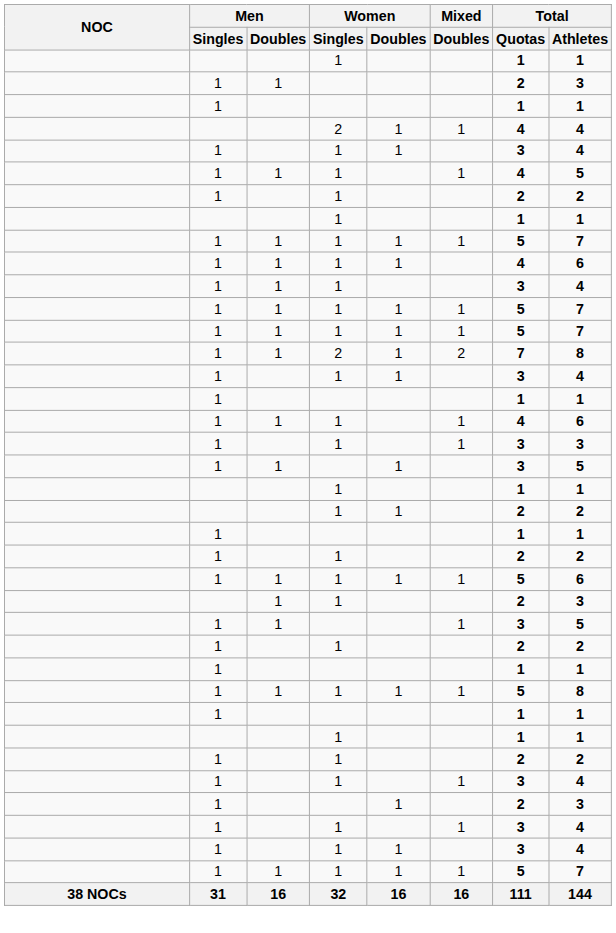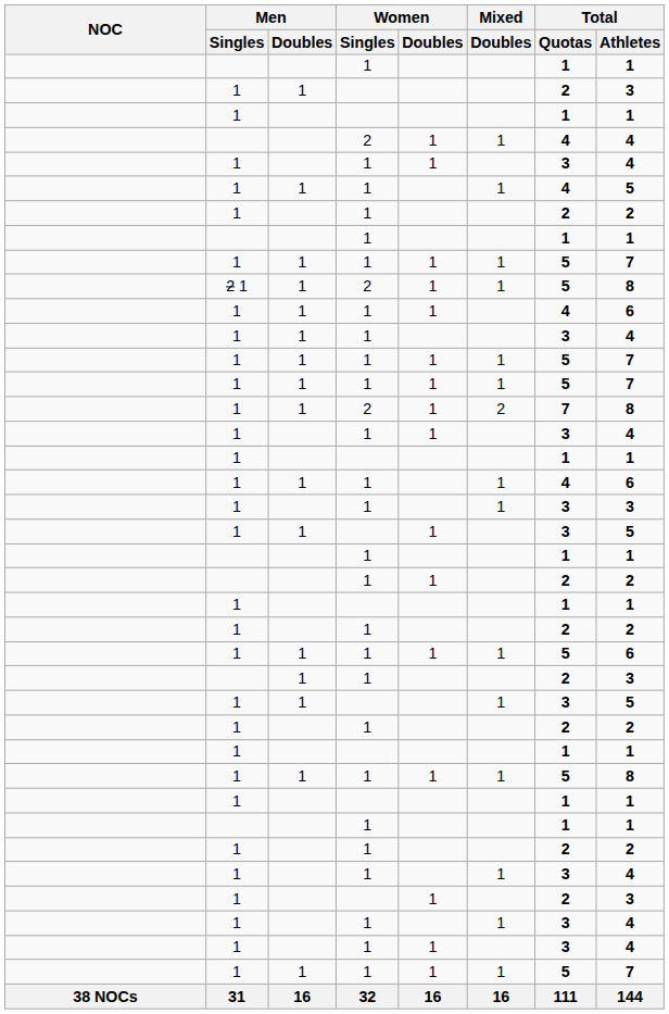+ row: 2 1 | 1 | 2 | 1 | 1 | 5 | 8
